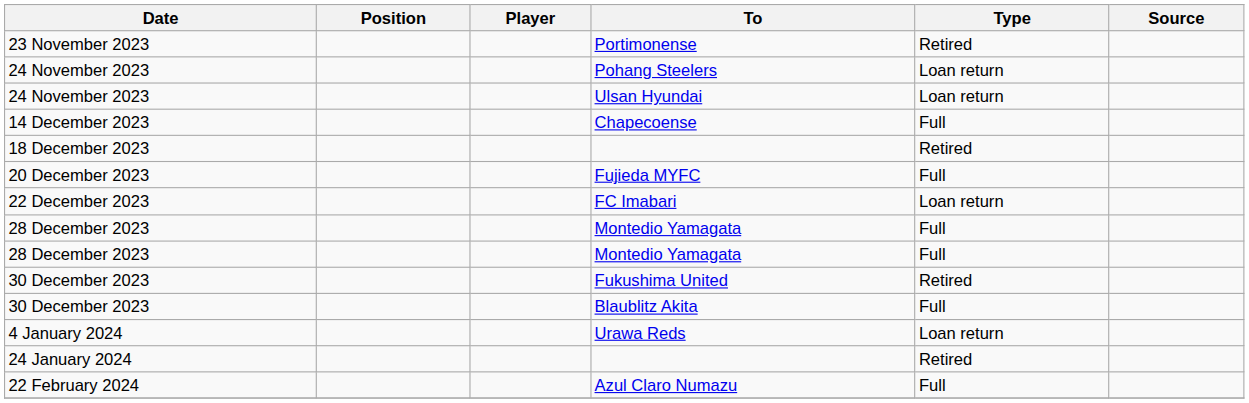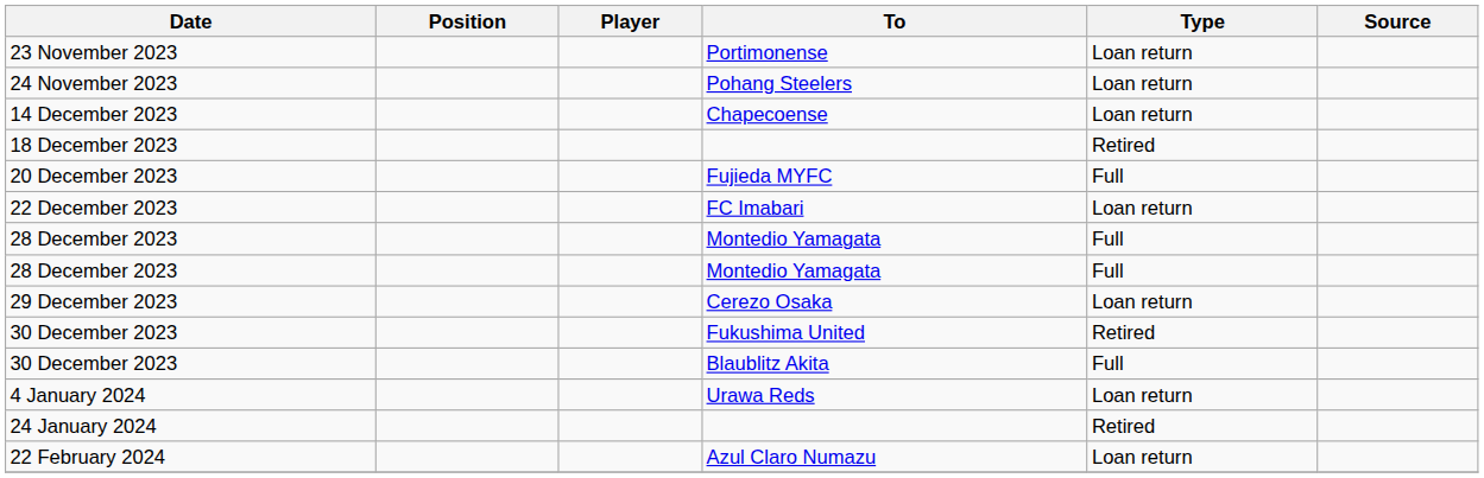Portimonense | Type: Retired -> Loan return
- row: 24 November 2023 | Ulsan Hyundai | Loan return
Chapecoense | Type: Full -> Loan return
+ row: 29 December 2023 | Cerezo Osaka | Loan return
Azul Claro Numazu | Type: Full -> Loan return
